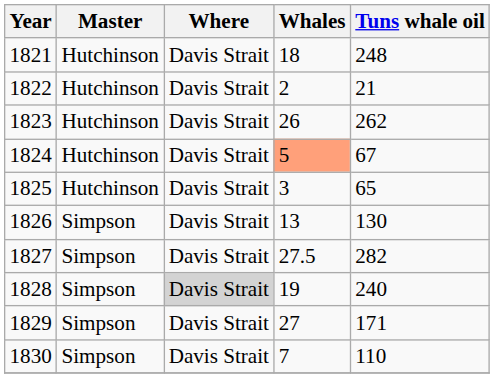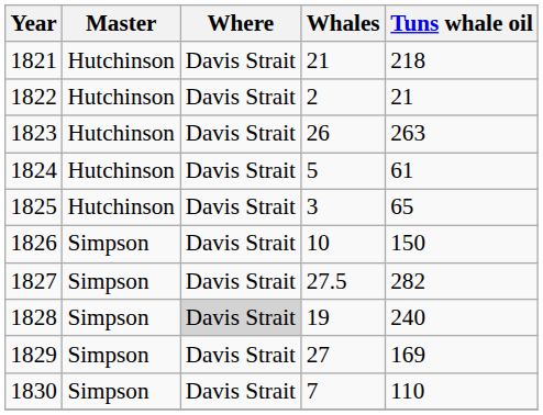1821 | Whales: 18 -> 21
1821 | Tuns whale oil: 248 -> 218
1823 | Tuns whale oil: 262 -> 263
1824 | Whales: lightsalmon background -> no background
1824 | Tuns whale oil: 67 -> 61
1826 | Whales: 13 -> 10
1826 | Tuns whale oil: 130 -> 150
1829 | Tuns whale oil: 171 -> 169
